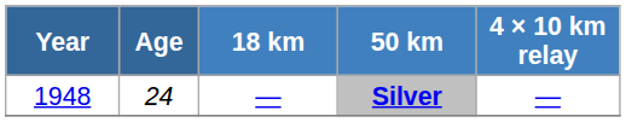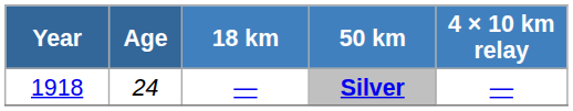Silver | Year: 1948 -> 1918
